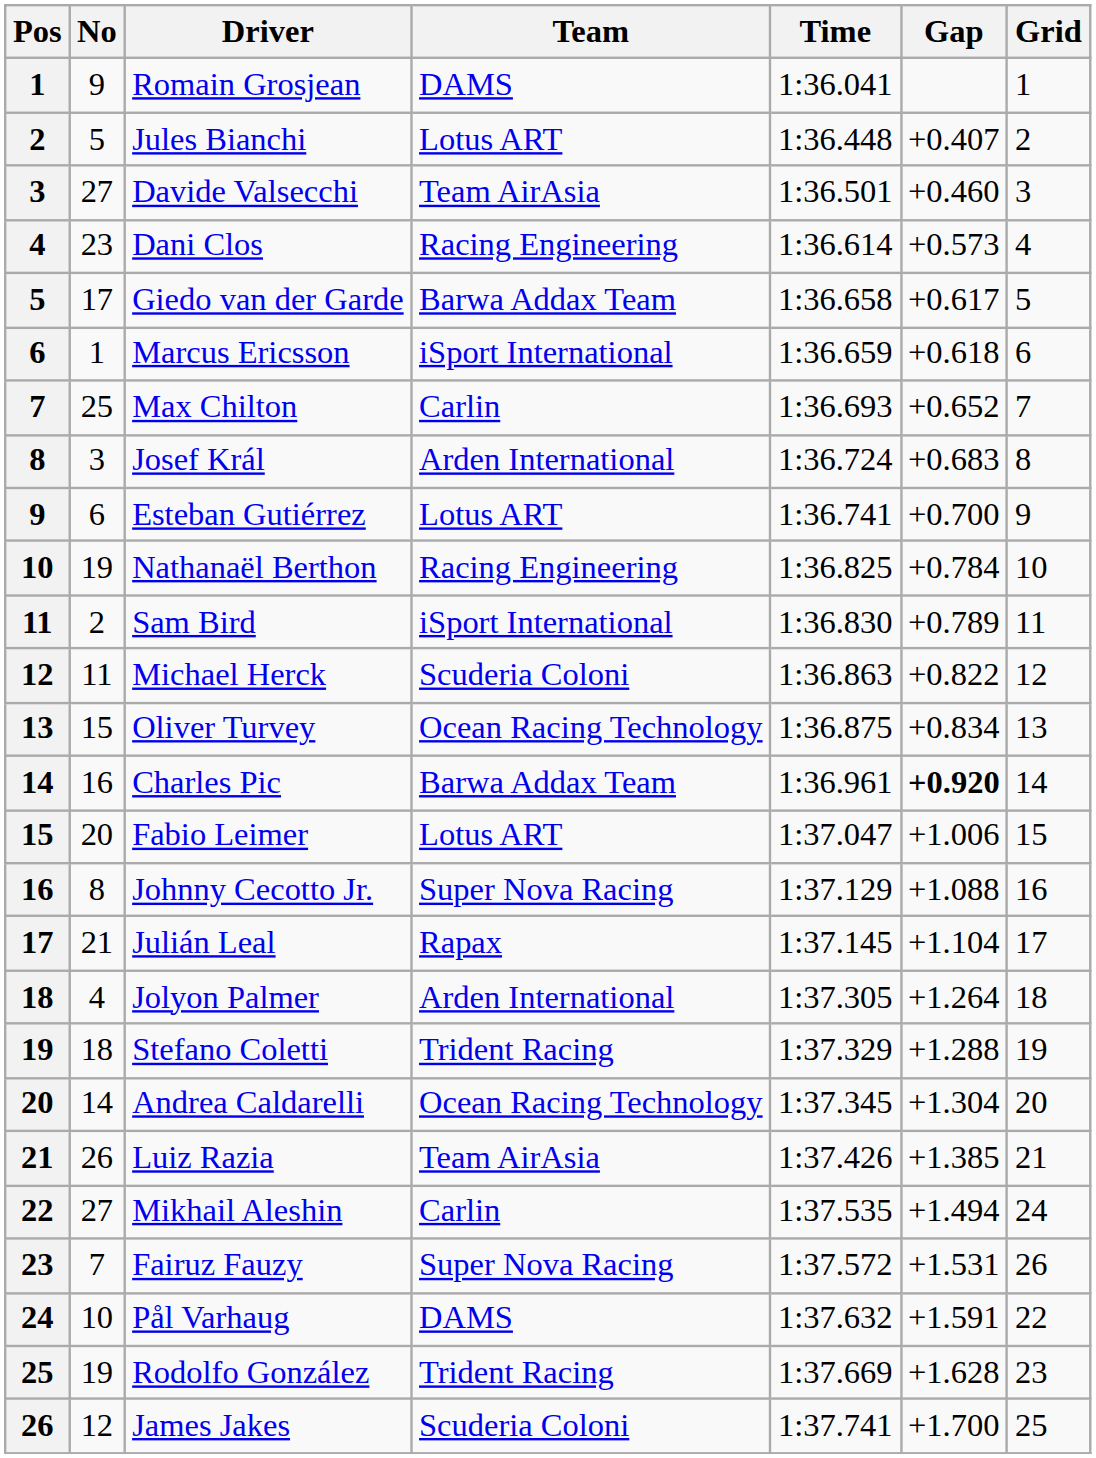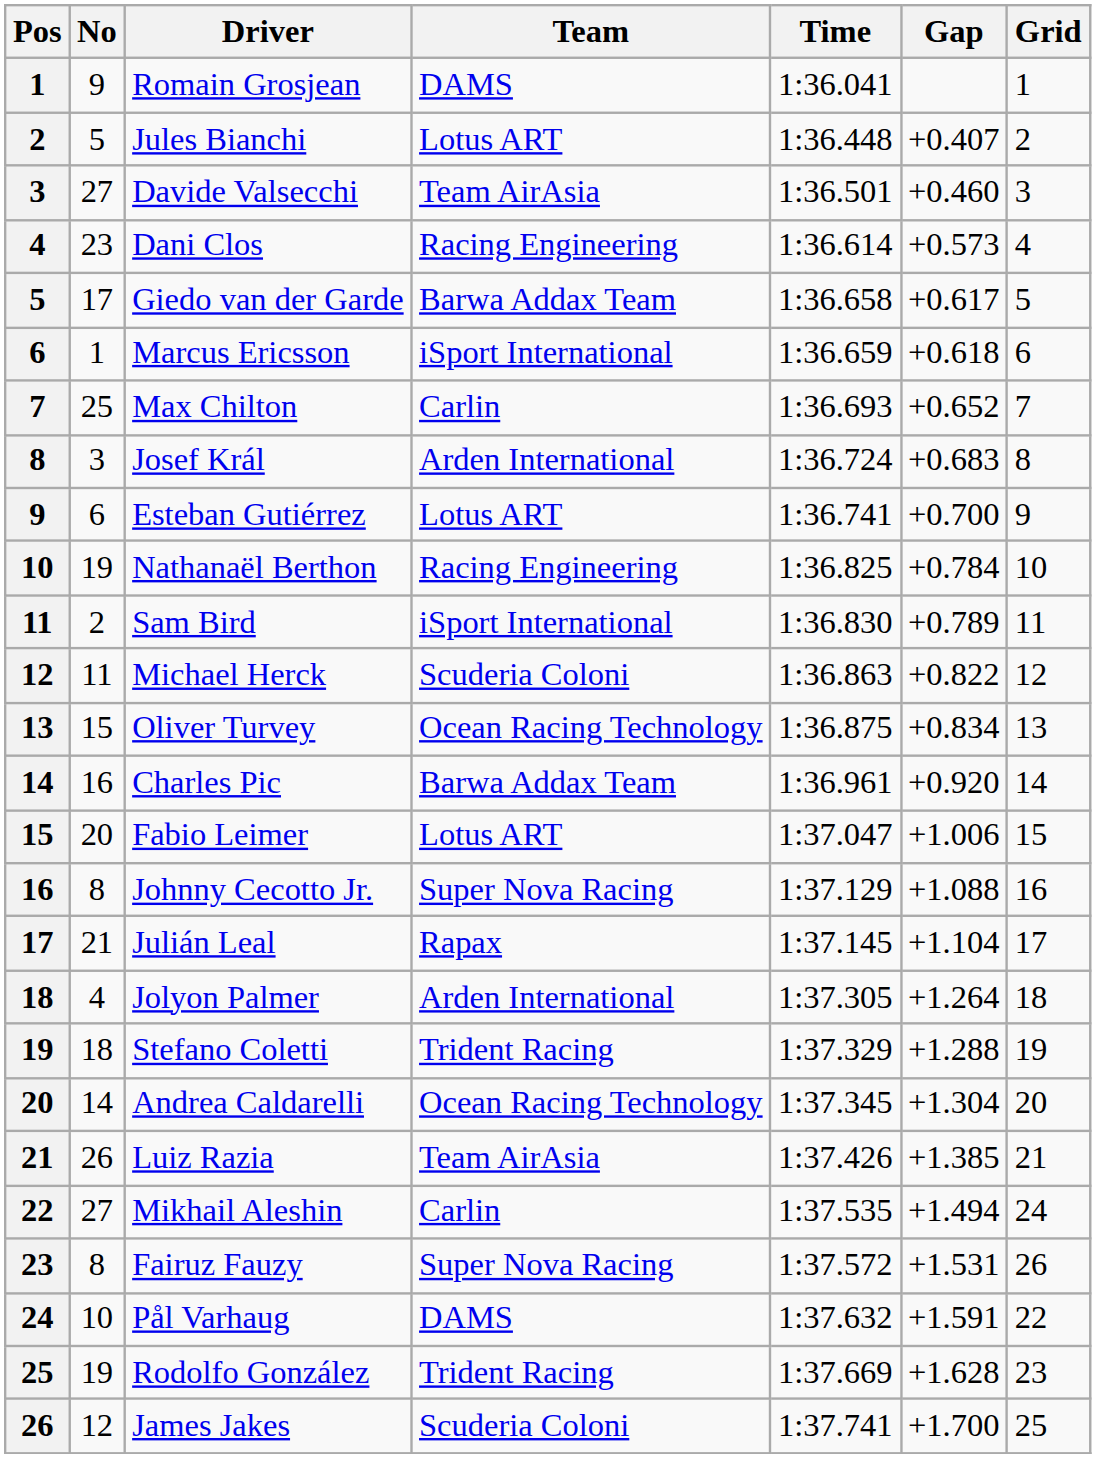Charles Pic | Gap: bold -> normal
Fairuz Fauzy | No: 7 -> 8
